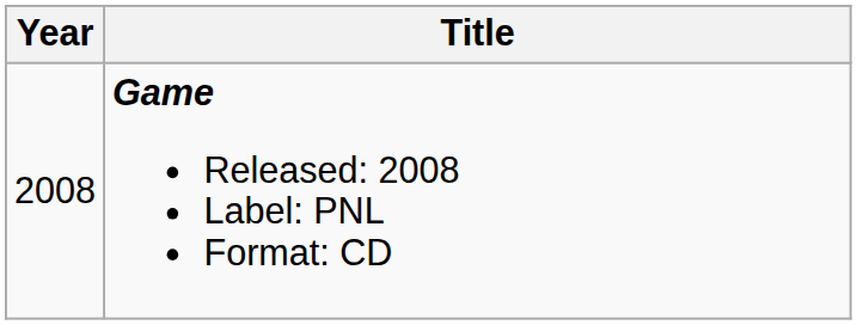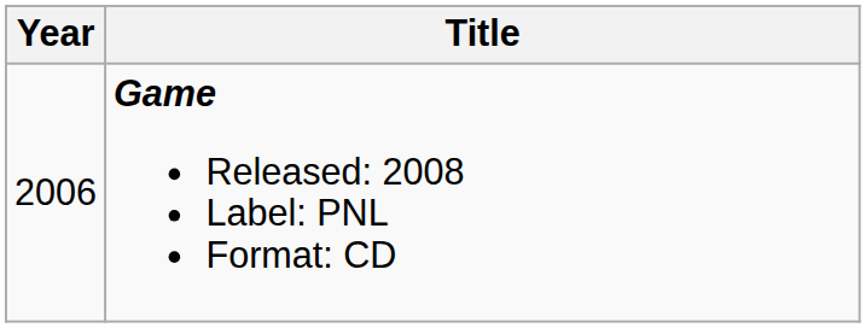Game Released: 2008 Label: PNL Format: CD | Year: 2008 -> 2006
